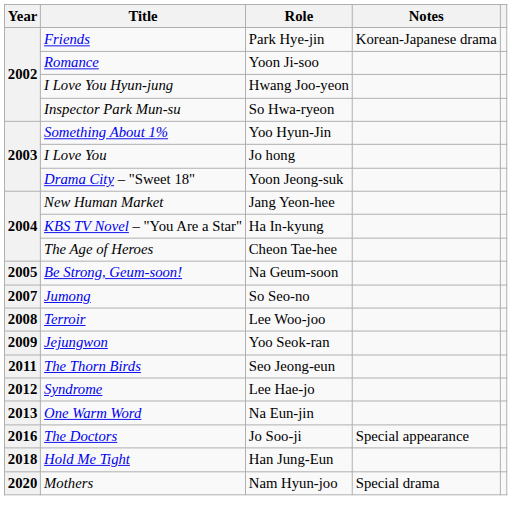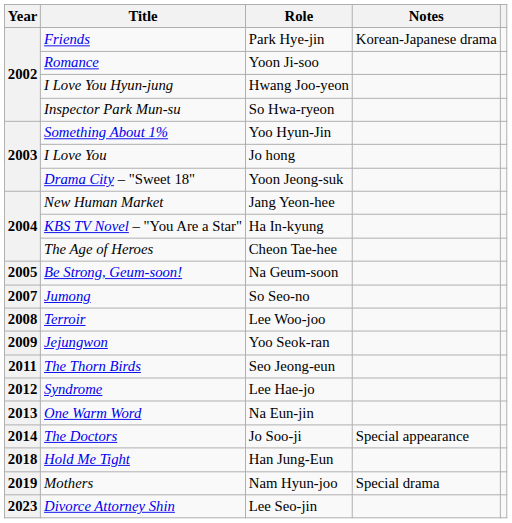The Doctors | Year: 2016 -> 2014
Mothers | Year: 2020 -> 2019
+ row: 2023 | Divorce Attorney Shin | Lee Seo-jin
